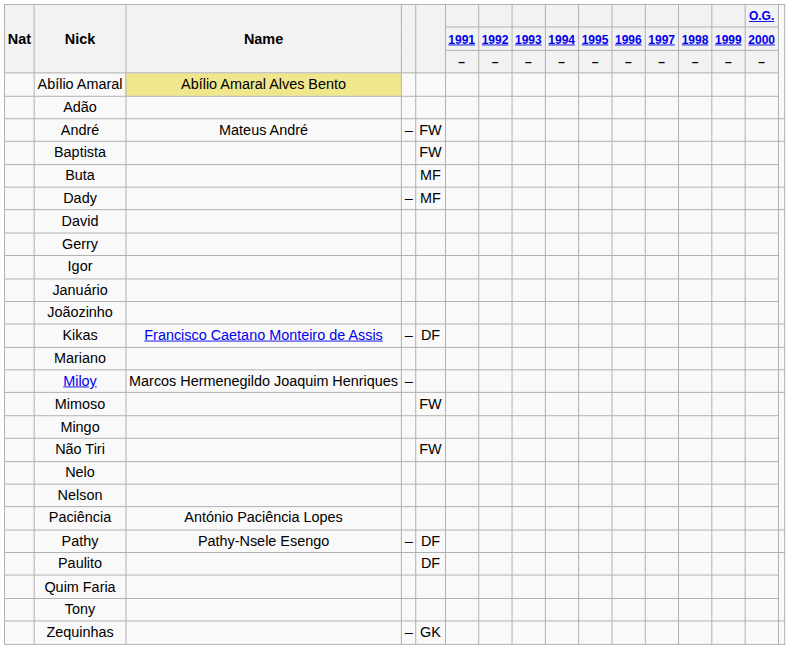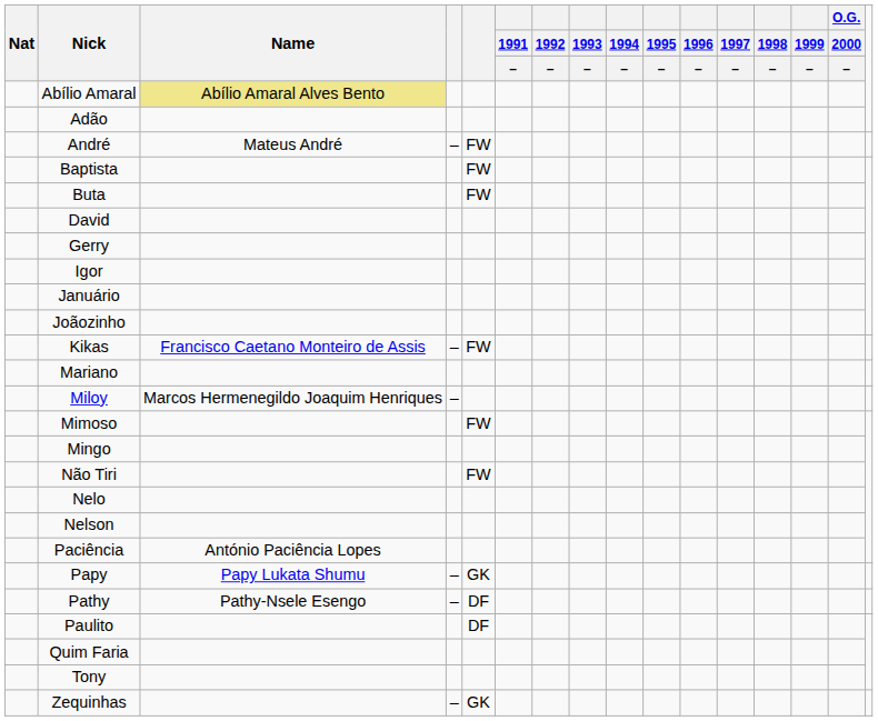Buta | column 5: MF -> FW
- row: Dady | – | MF
Kikas | column 5: DF -> FW
+ row: Papy | Papy Lukata Shumu | – | GK
